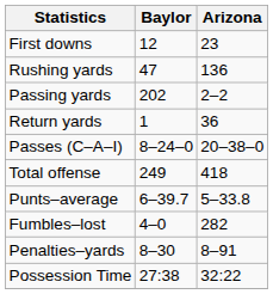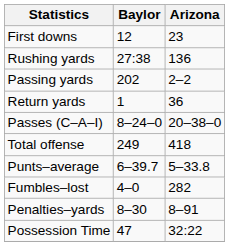Rushing yards | Baylor: 47 -> 27:38
Possession Time | Baylor: 27:38 -> 47
